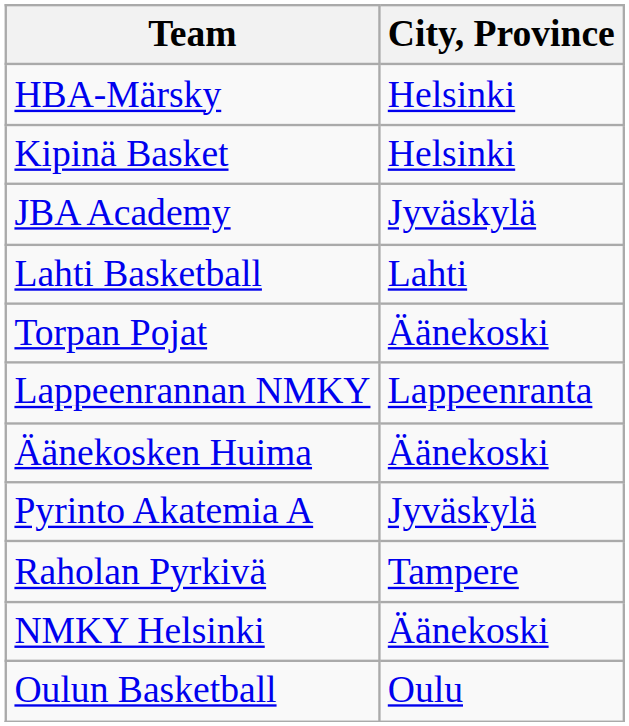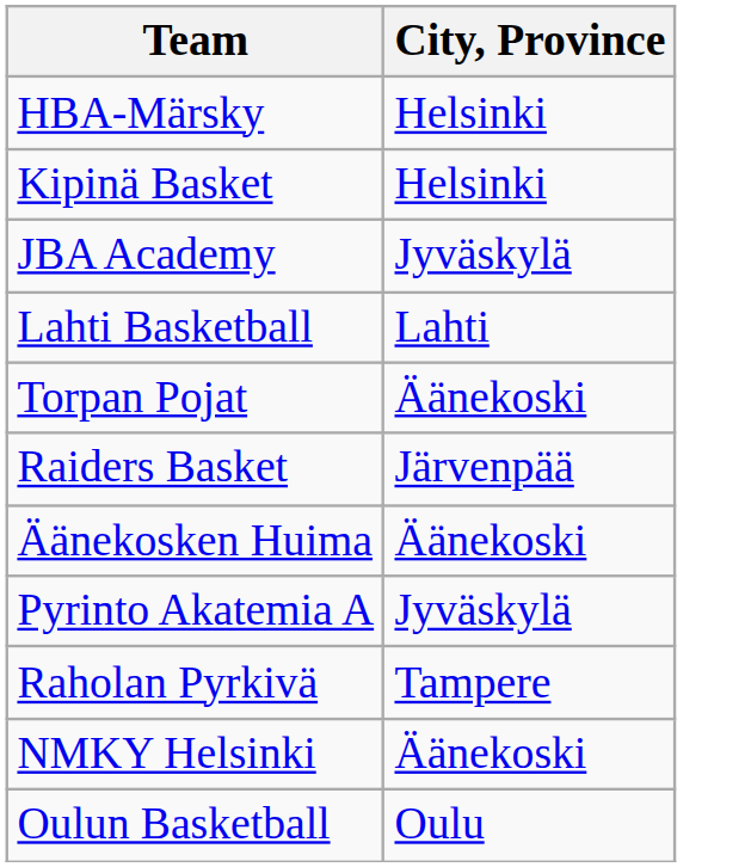- row: Lappeenrannan NMKY | Lappeenranta
+ row: Raiders Basket | Järvenpää
